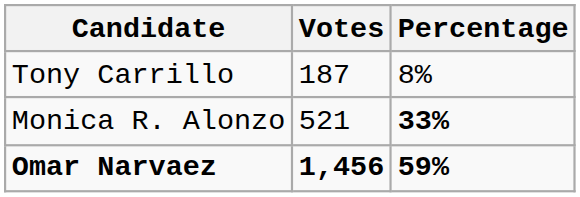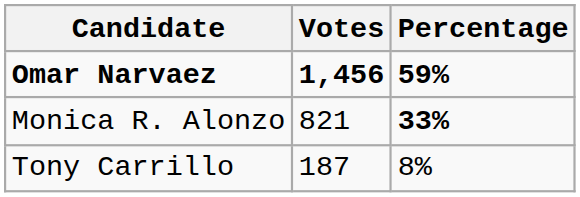rows swapped: Omar Narvaez <-> Tony Carrillo
Monica R. Alonzo | Votes: 521 -> 821
